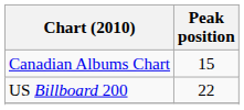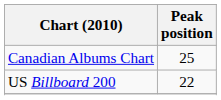Canadian Albums Chart | Peak position: 15 -> 25
